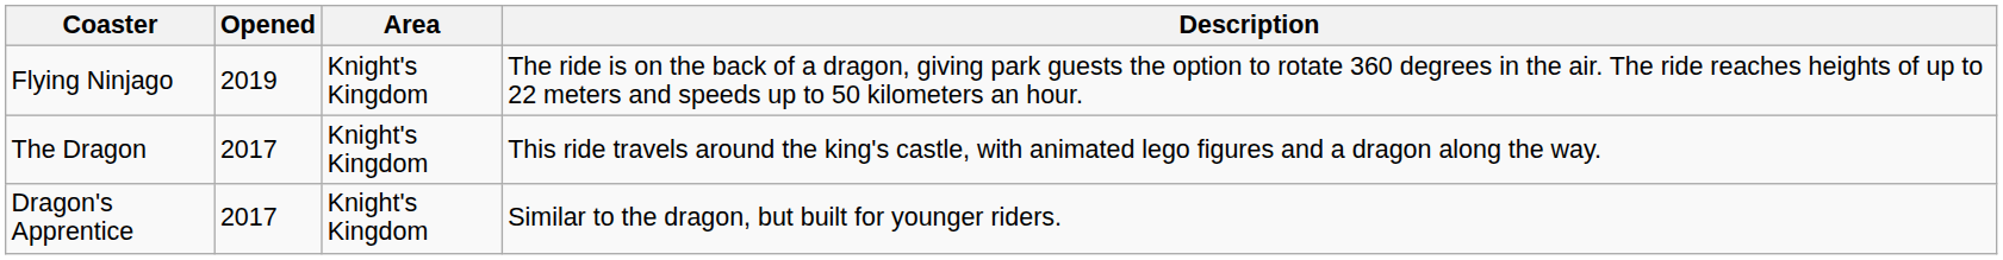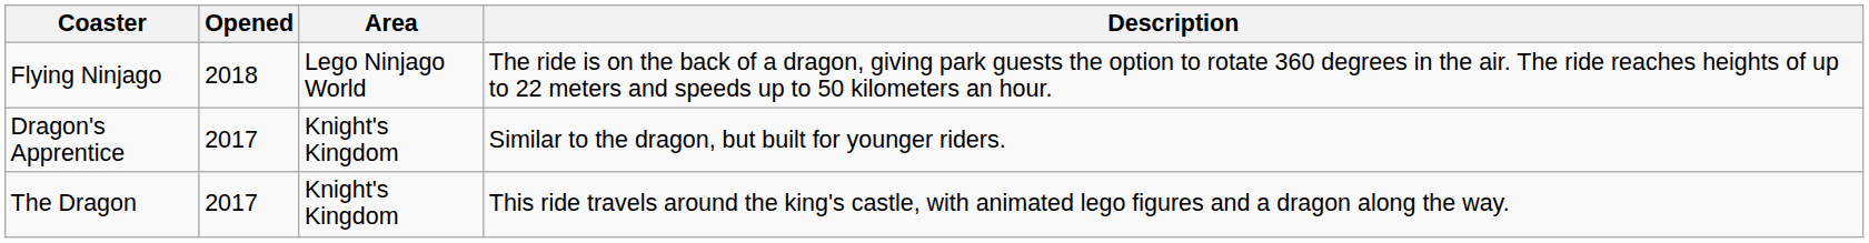Flying Ninjago | Opened: 2019 -> 2018
Flying Ninjago | Area: Knight's Kingdom -> Lego Ninjago World
rows swapped: The Dragon <-> Dragon's Apprentice
